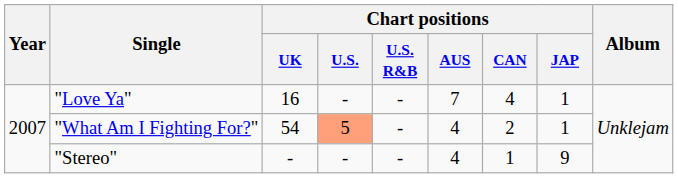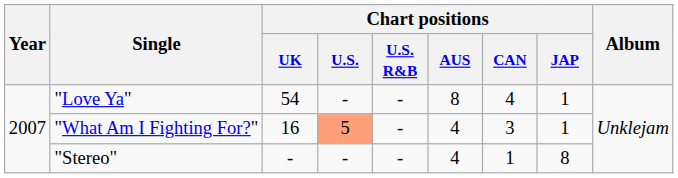"Love Ya" | Chart positions / UK: 16 -> 54
"Love Ya" | Chart positions / AUS: 7 -> 8
"What Am I Fighting For?" | Chart positions / UK: 54 -> 16
"What Am I Fighting For?" | Chart positions / CAN: 2 -> 3
"Stereo" | Chart positions / JAP: 9 -> 8
